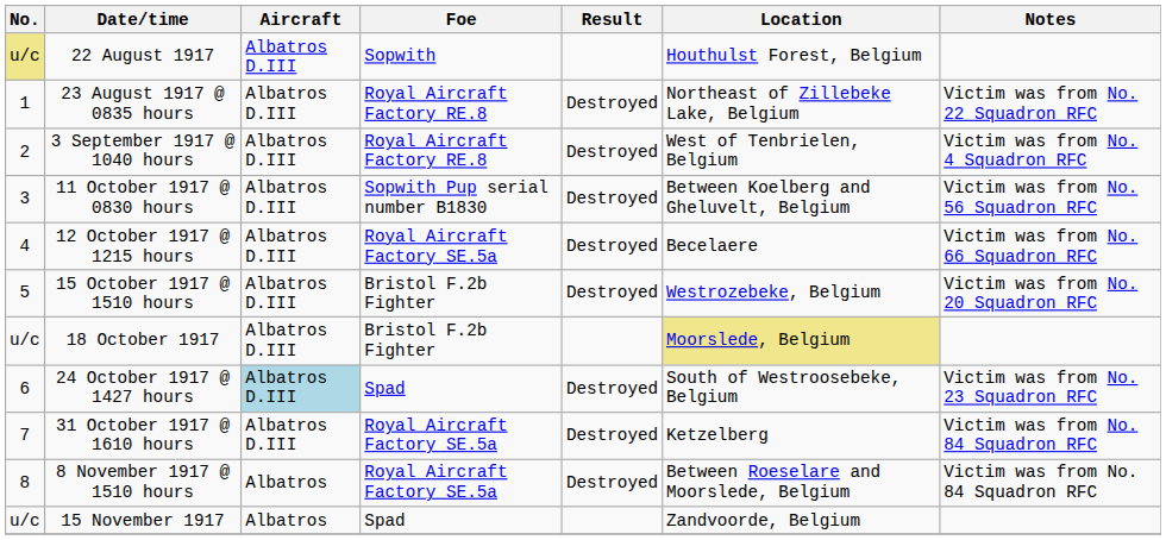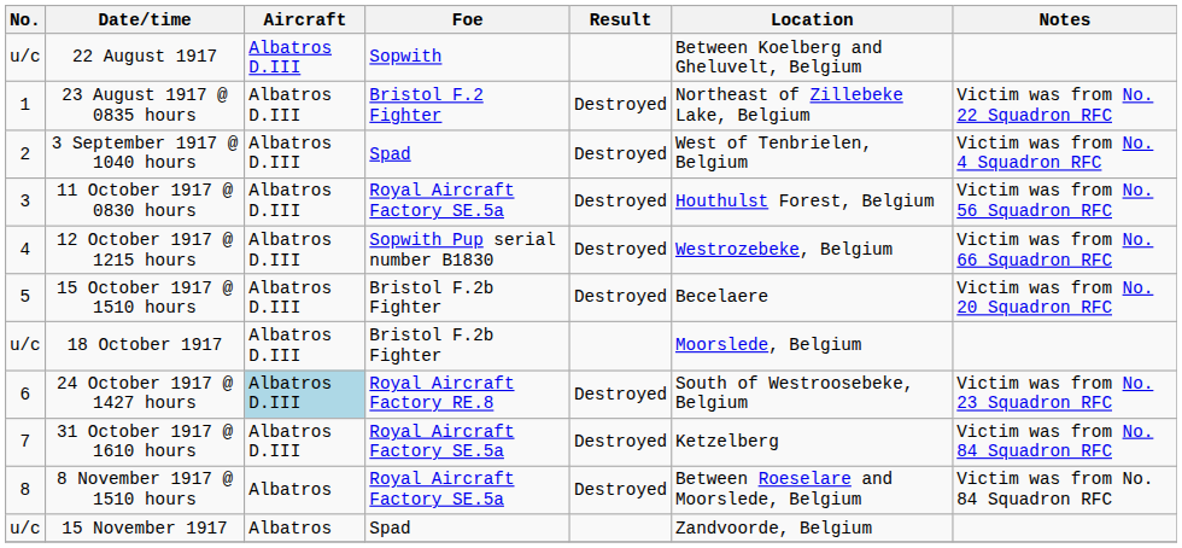22 August 1917 | No.: khaki background -> no background
22 August 1917 | Location: Houthulst Forest, Belgium -> Between Koelberg and Gheluvelt, Belgium
23 August 1917 @ 0835 hours | Foe: Royal Aircraft Factory RE.8 -> Bristol F.2 Fighter
3 September 1917 @ 1040 hours | Foe: Royal Aircraft Factory RE.8 -> Spad
11 October 1917 @ 0830 hours | Foe: Sopwith Pup serial number B1830 -> Royal Aircraft Factory SE.5a
11 October 1917 @ 0830 hours | Location: Between Koelberg and Gheluvelt, Belgium -> Houthulst Forest, Belgium
12 October 1917 @ 1215 hours | Foe: Royal Aircraft Factory SE.5a -> Sopwith Pup serial number B1830
12 October 1917 @ 1215 hours | Location: Becelaere -> Westrozebeke, Belgium
15 October 1917 @ 1510 hours | Location: Westrozebeke, Belgium -> Becelaere
18 October 1917 | Location: khaki background -> no background
24 October 1917 @ 1427 hours | Foe: Spad -> Royal Aircraft Factory RE.8
